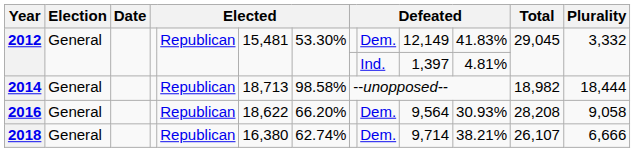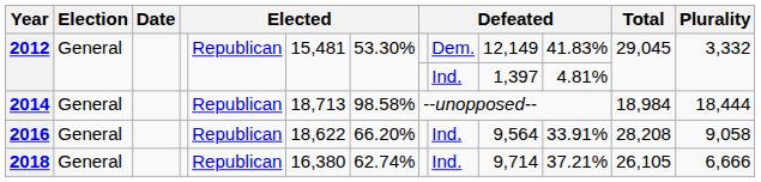2014 | Total: 18,982 -> 18,984
2016 | column 9: Dem. -> Ind.
2016 | column 11: 30.93% -> 33.91%
2018 | column 9: Dem. -> Ind.
2018 | column 11: 38.21% -> 37.21%
2018 | Total: 26,107 -> 26,105
